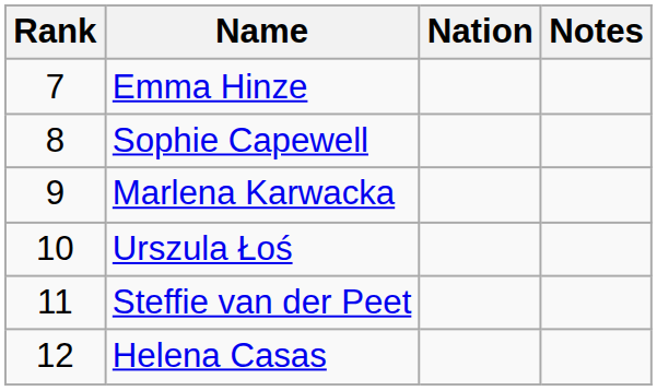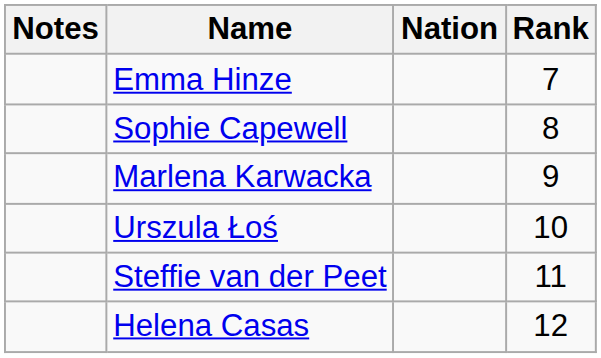columns swapped: Rank <-> Notes
